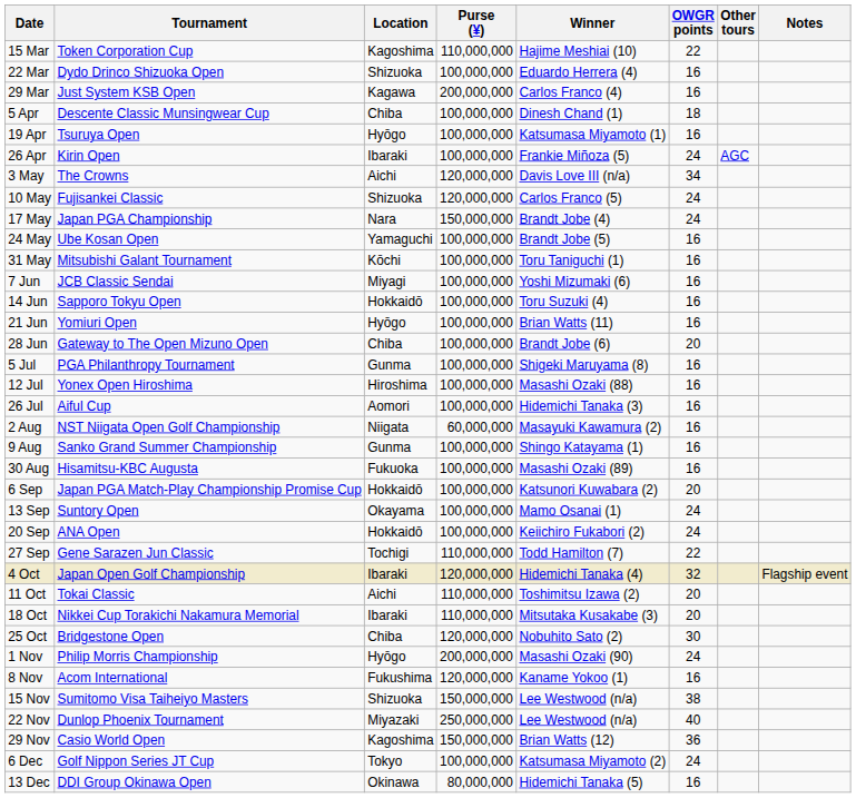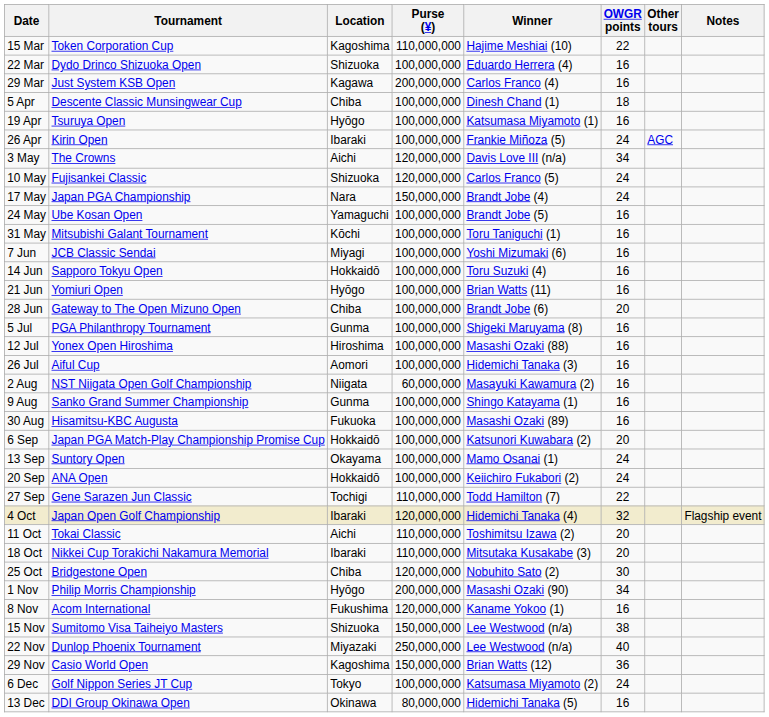1 Nov | OWGR points: 24 -> 34
